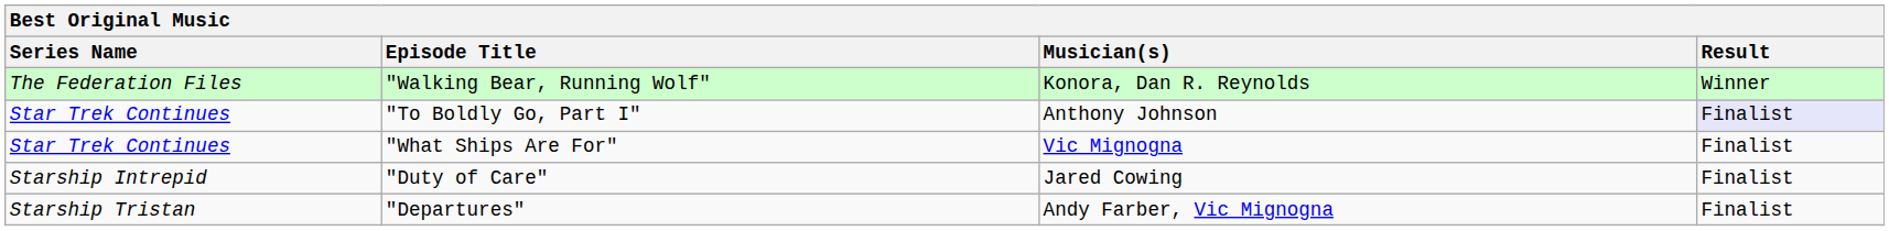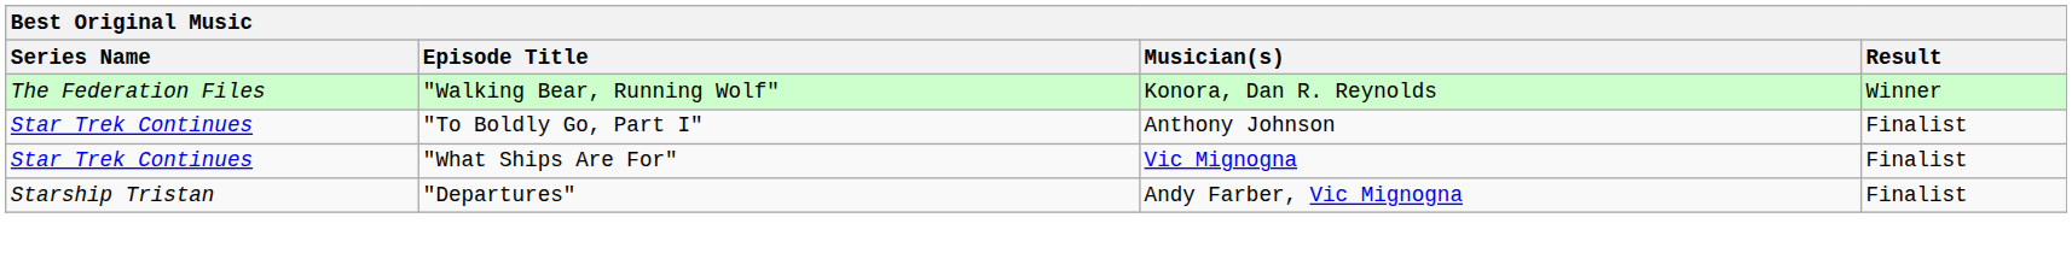"To Boldly Go, Part I" | Result: lavender background -> no background
- row: Starship Intrepid | "Duty of Care" | Jared Cowing | Finalist
